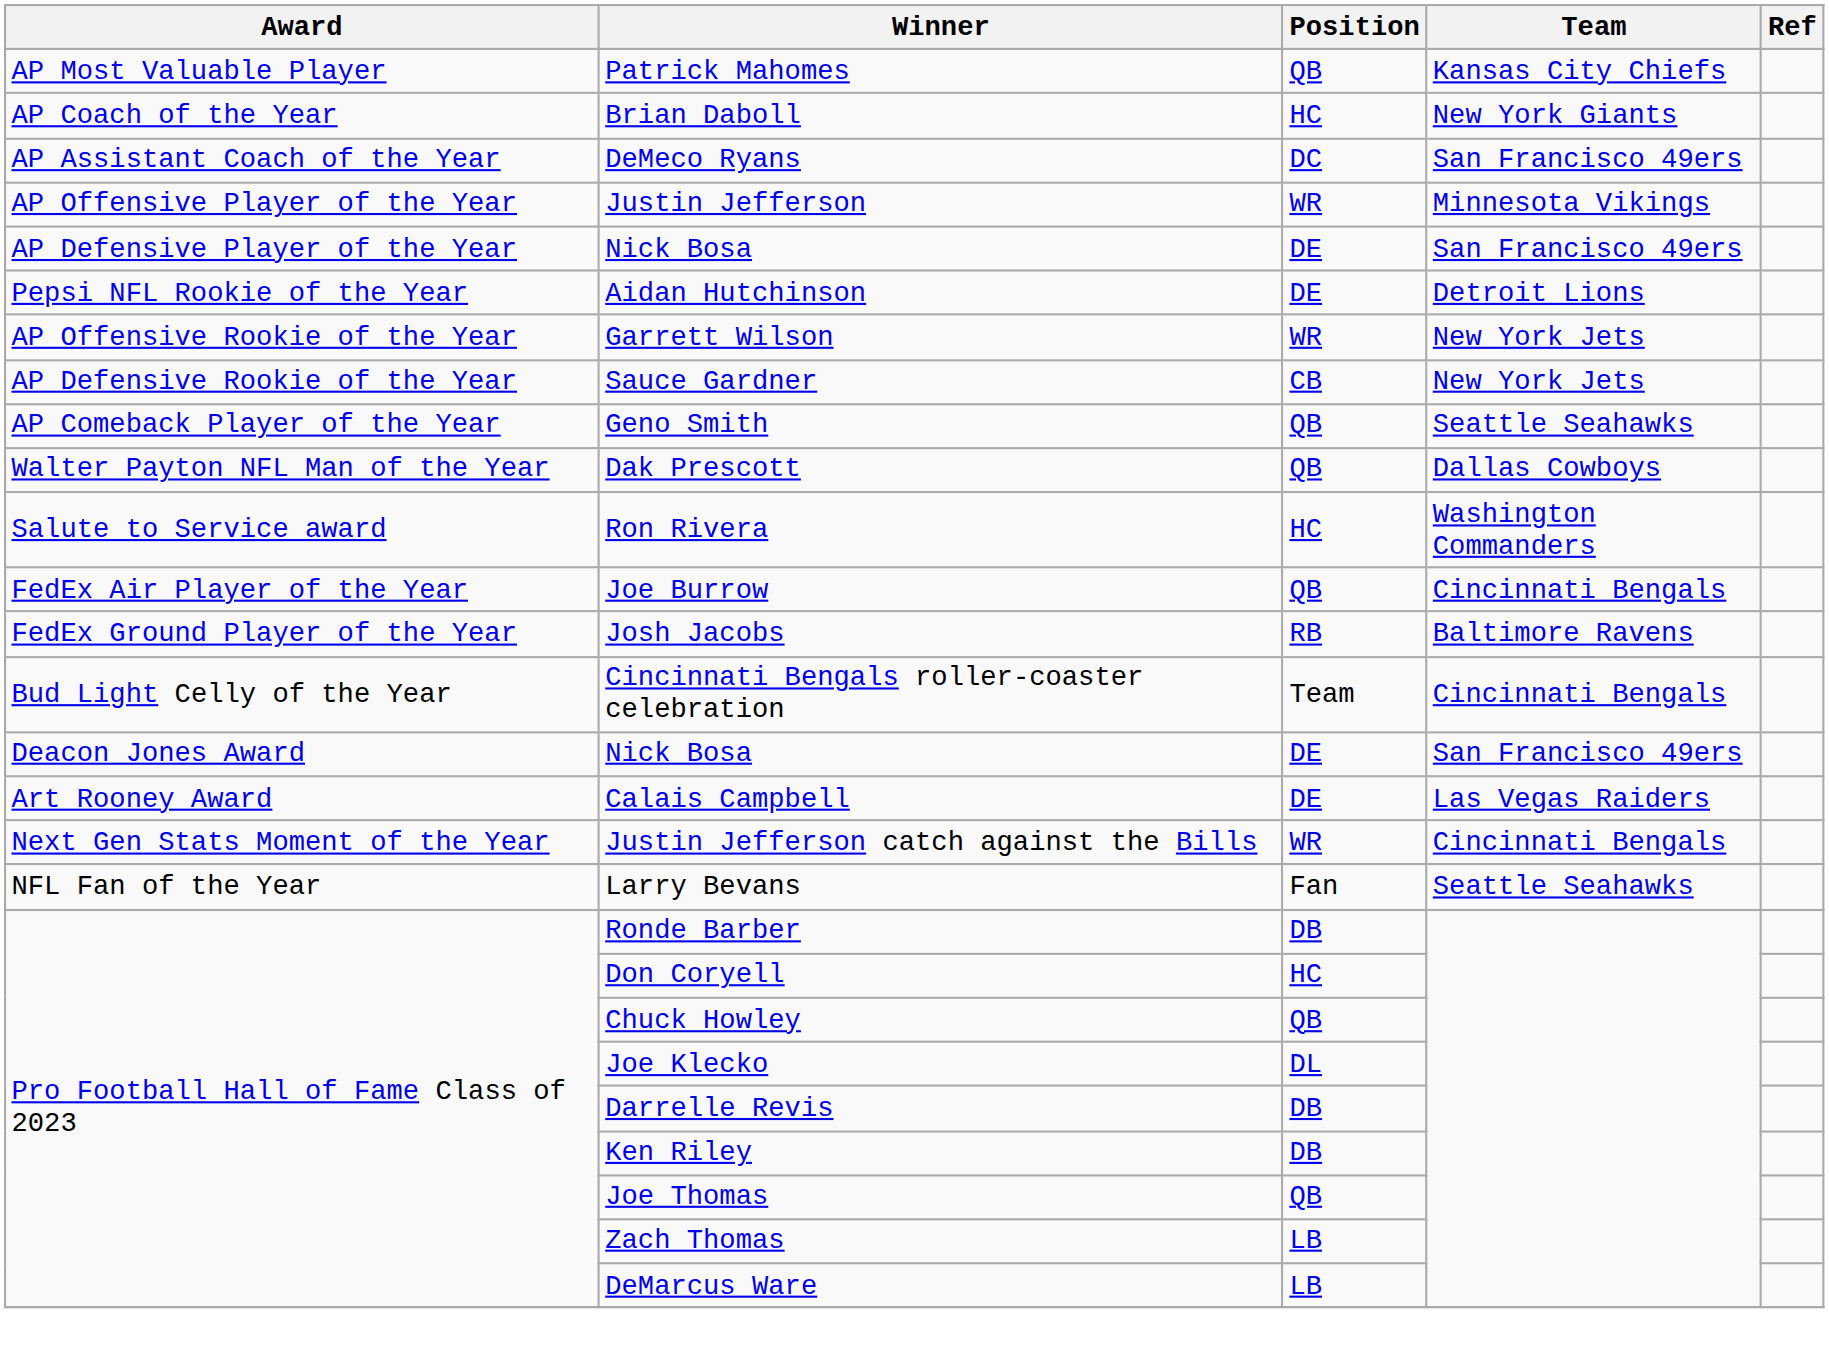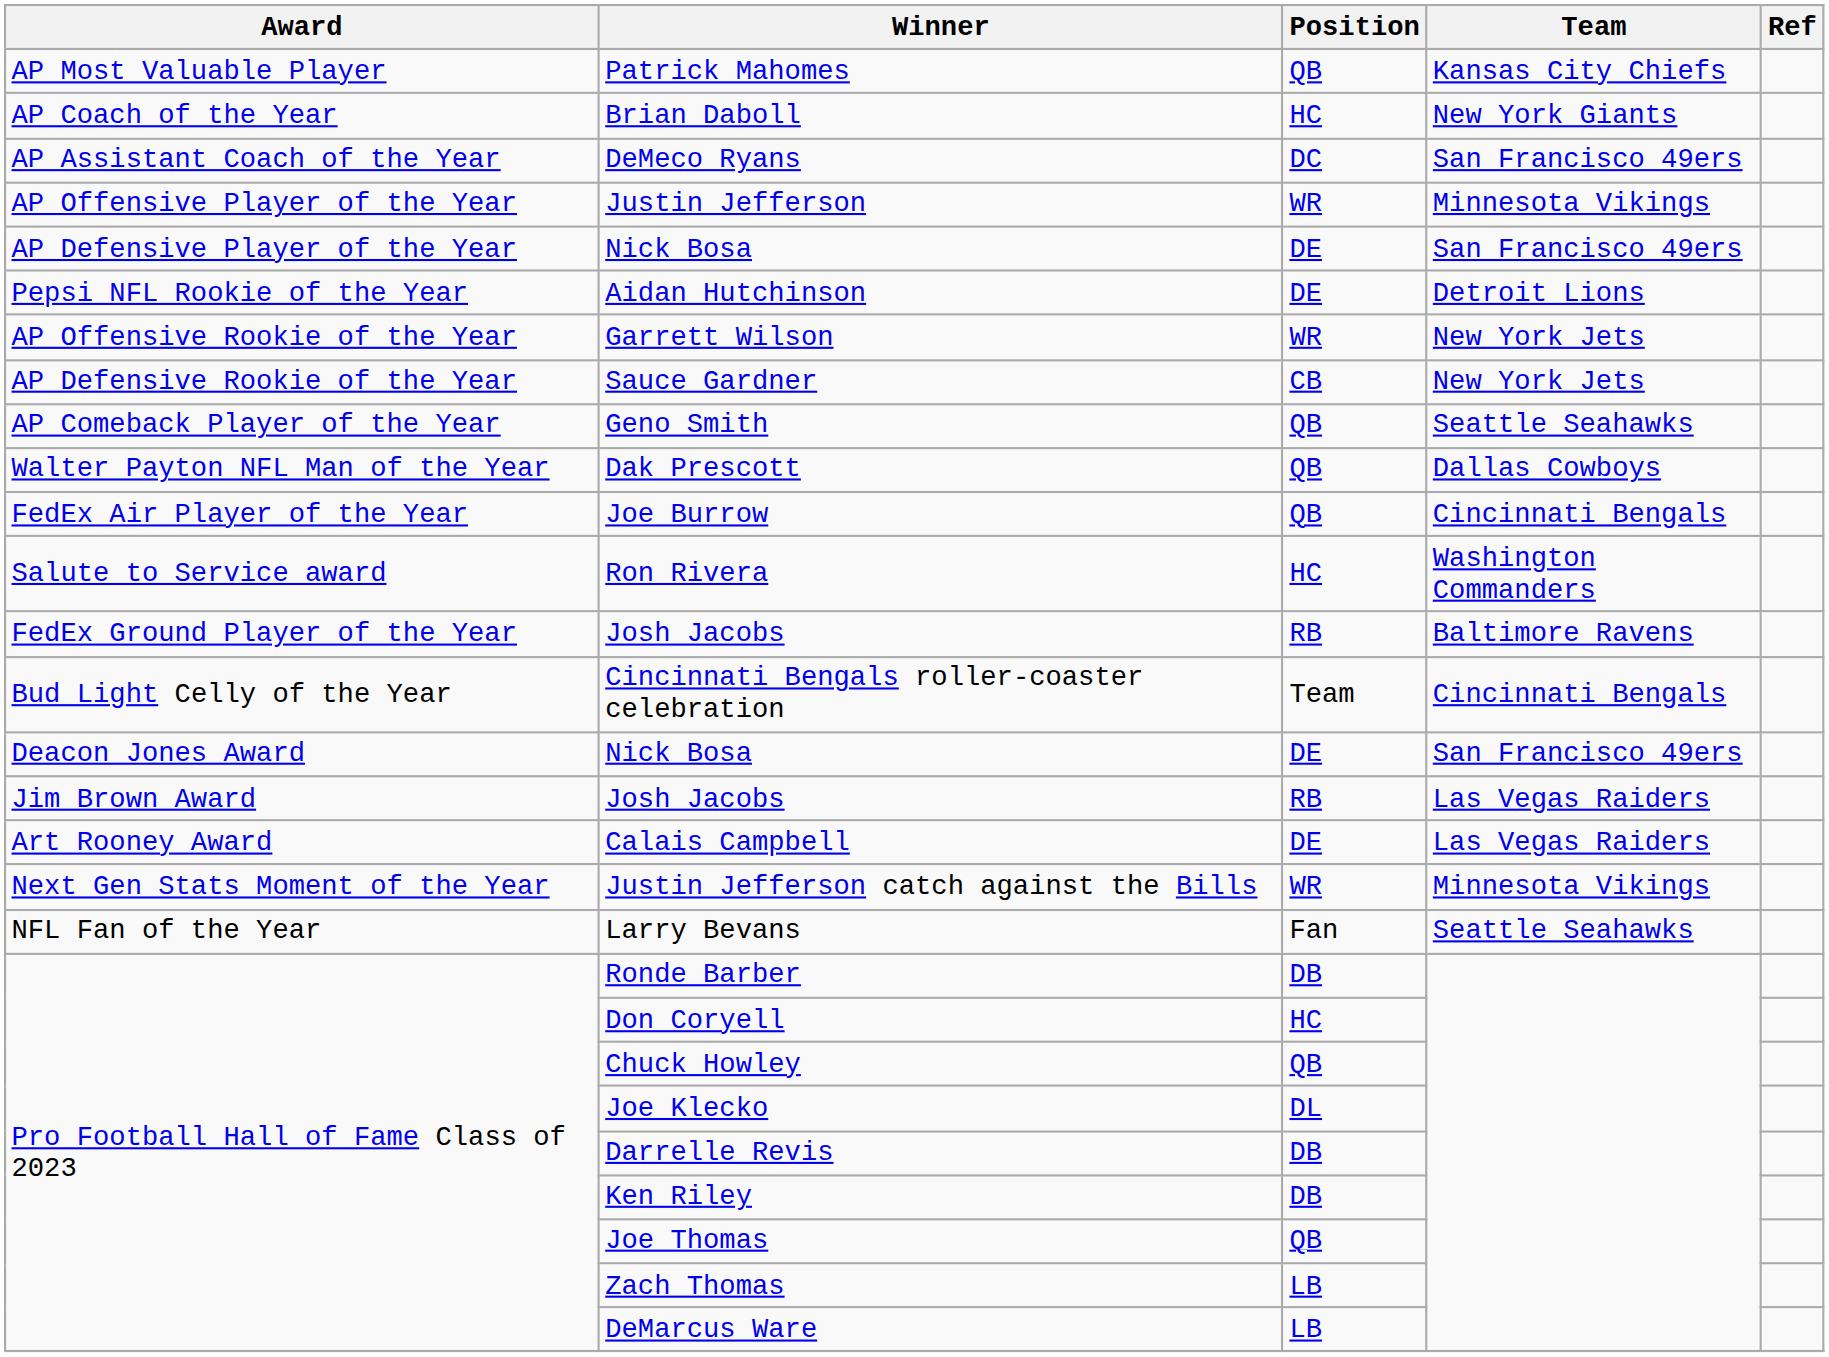rows swapped: Ron Rivera <-> Joe Burrow
+ row: Jim Brown Award | Josh Jacobs | RB | Las Vegas Raiders
Justin Jefferson catch against the Bills | Team: Cincinnati Bengals -> Minnesota Vikings
